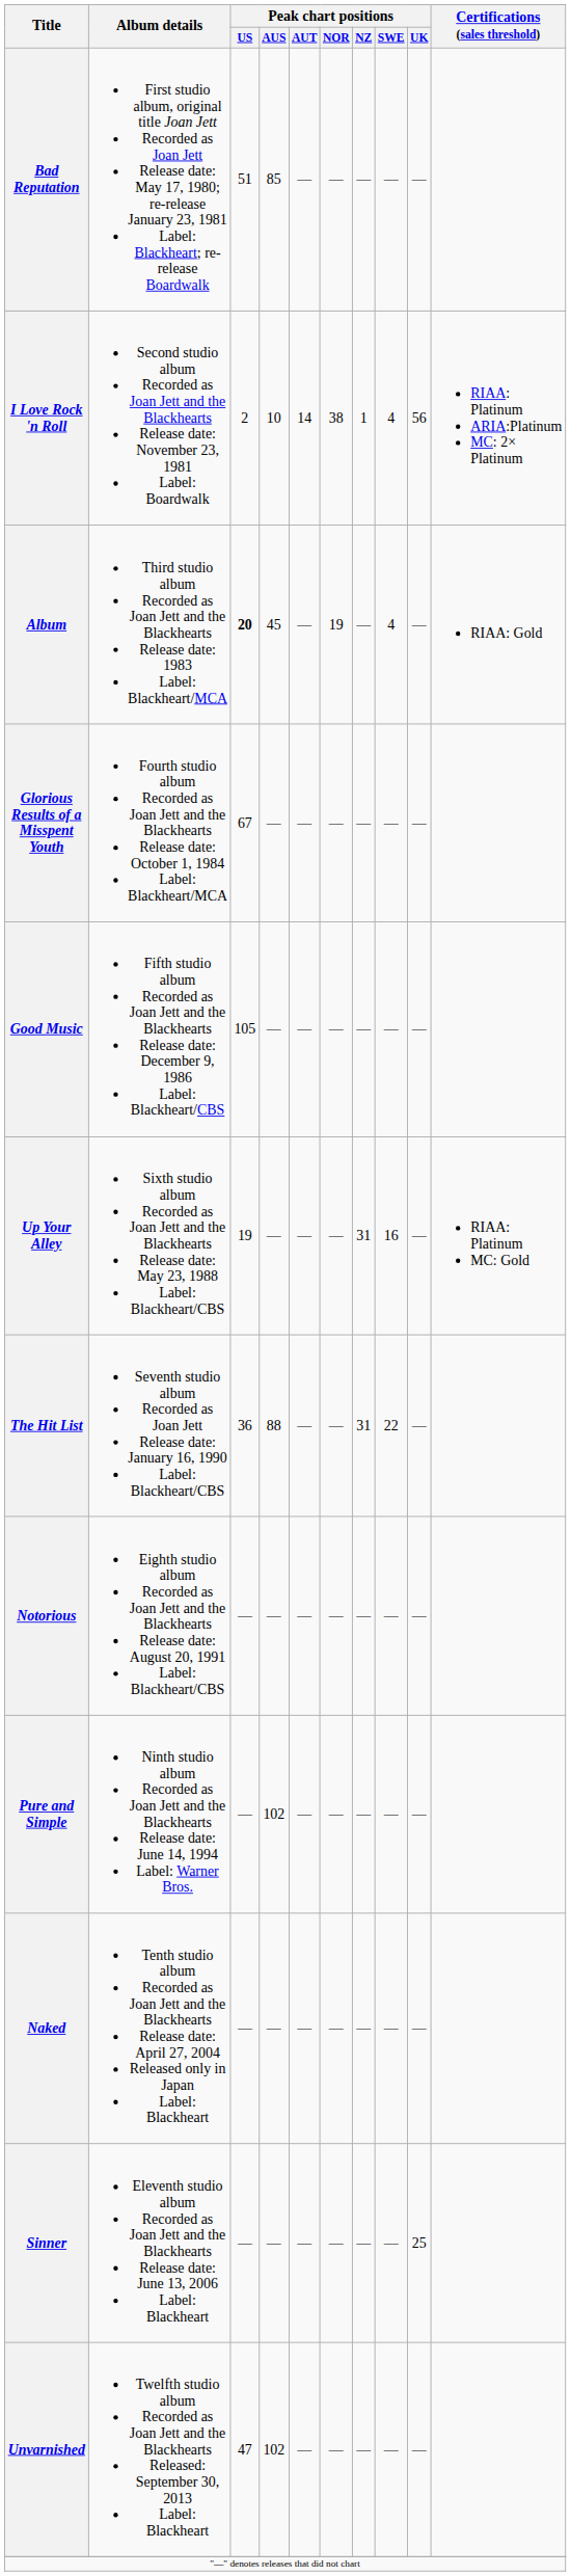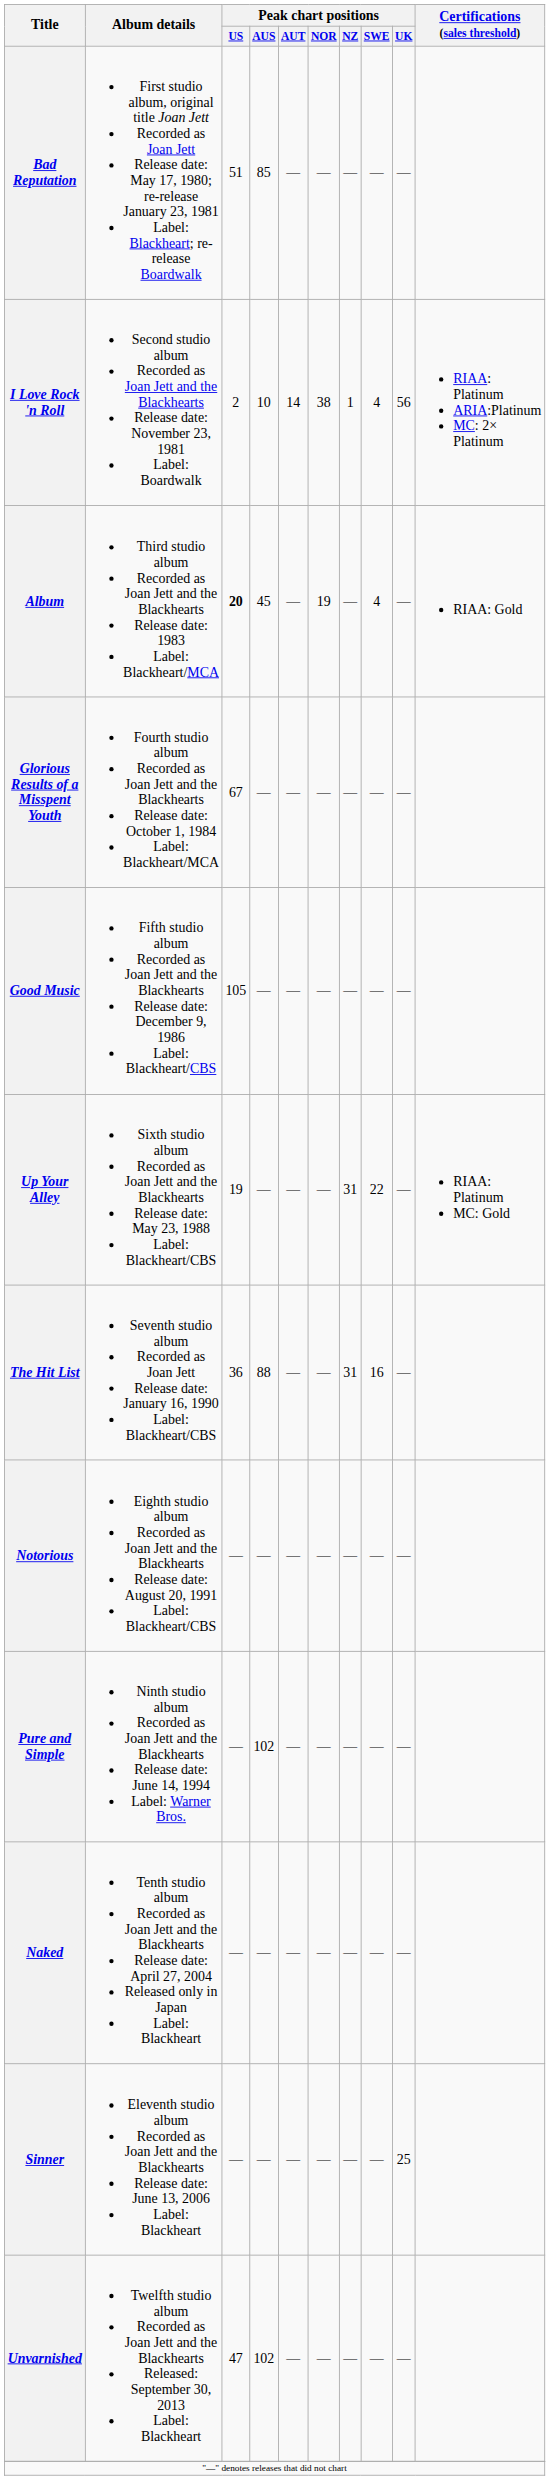Up Your Alley | Peak chart positions / SWE: 16 -> 22
The Hit List | Peak chart positions / SWE: 22 -> 16
